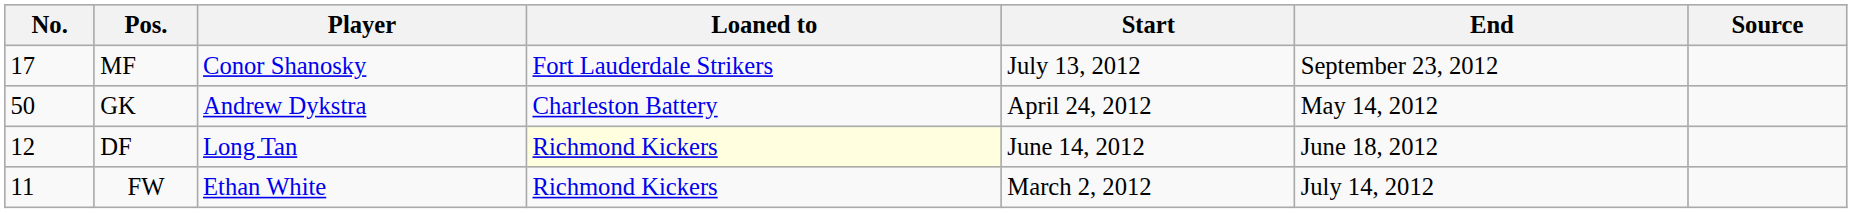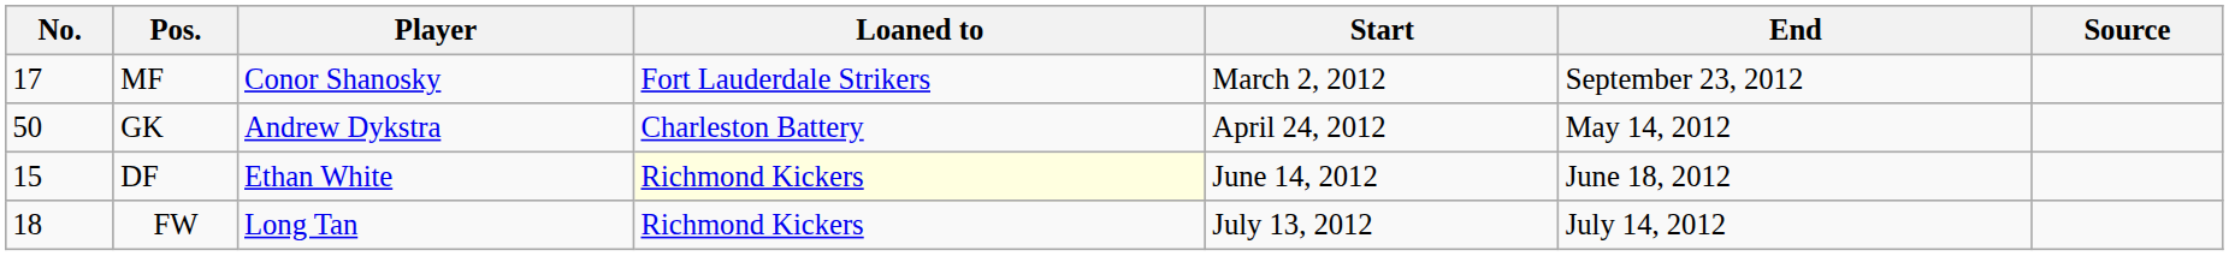MF | Start: July 13, 2012 -> March 2, 2012
DF | No.: 12 -> 15
DF | Player: Long Tan -> Ethan White
FW | No.: 11 -> 18
FW | Player: Ethan White -> Long Tan
FW | Start: March 2, 2012 -> July 13, 2012
